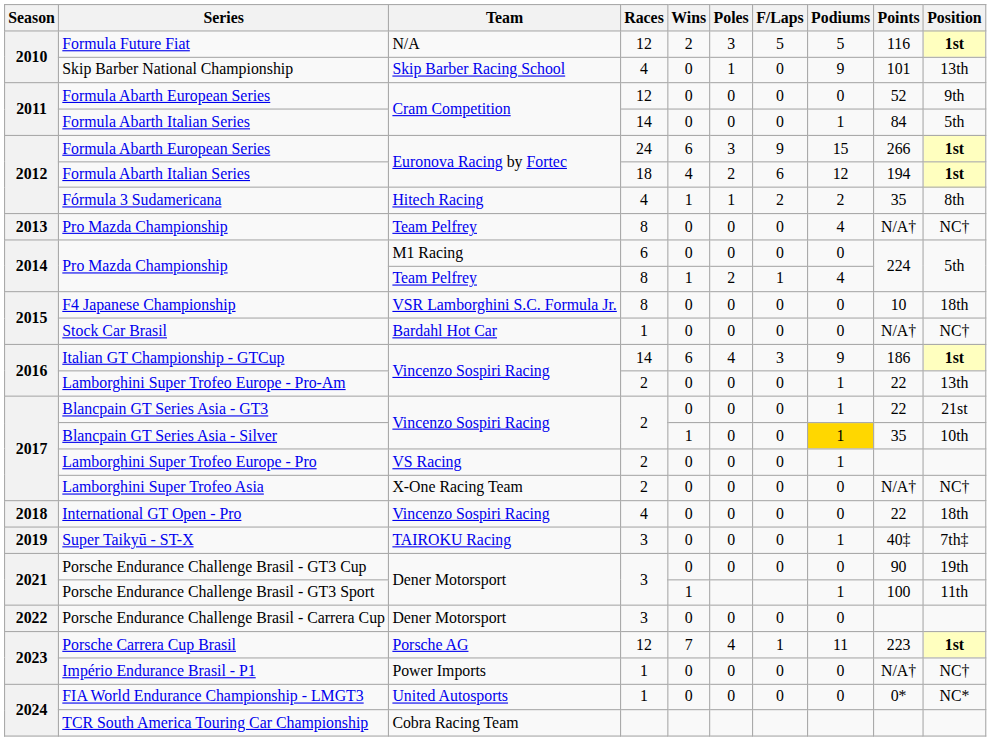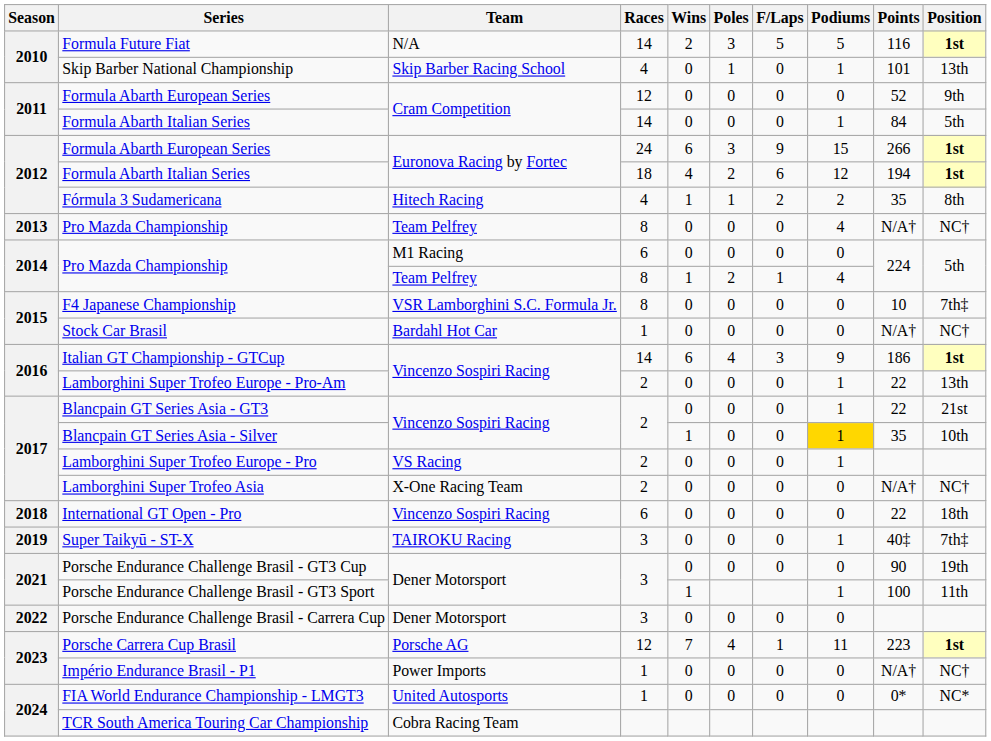Formula Future Fiat | Races: 12 -> 14
Skip Barber National Championship | Podiums: 9 -> 1
F4 Japanese Championship | Position: 18th -> 7th‡
International GT Open - Pro | Races: 4 -> 6
